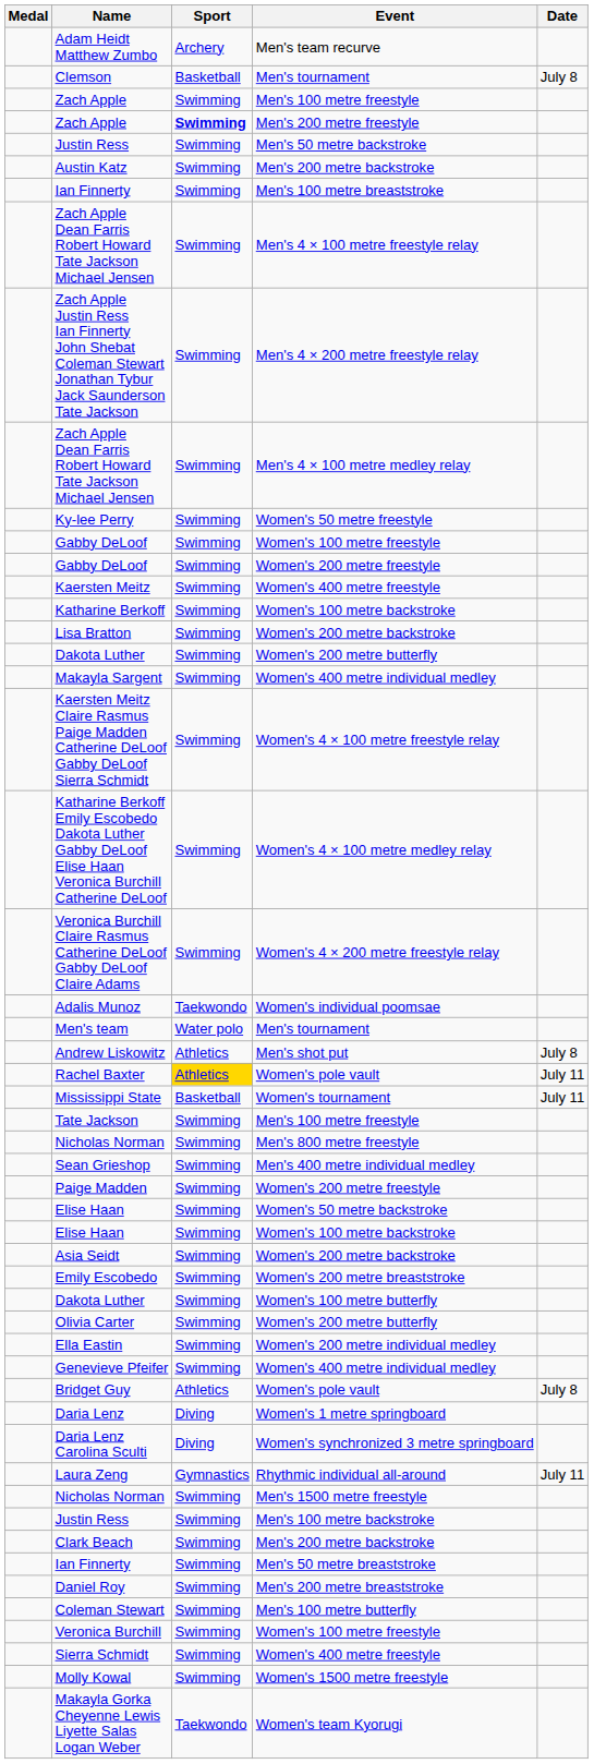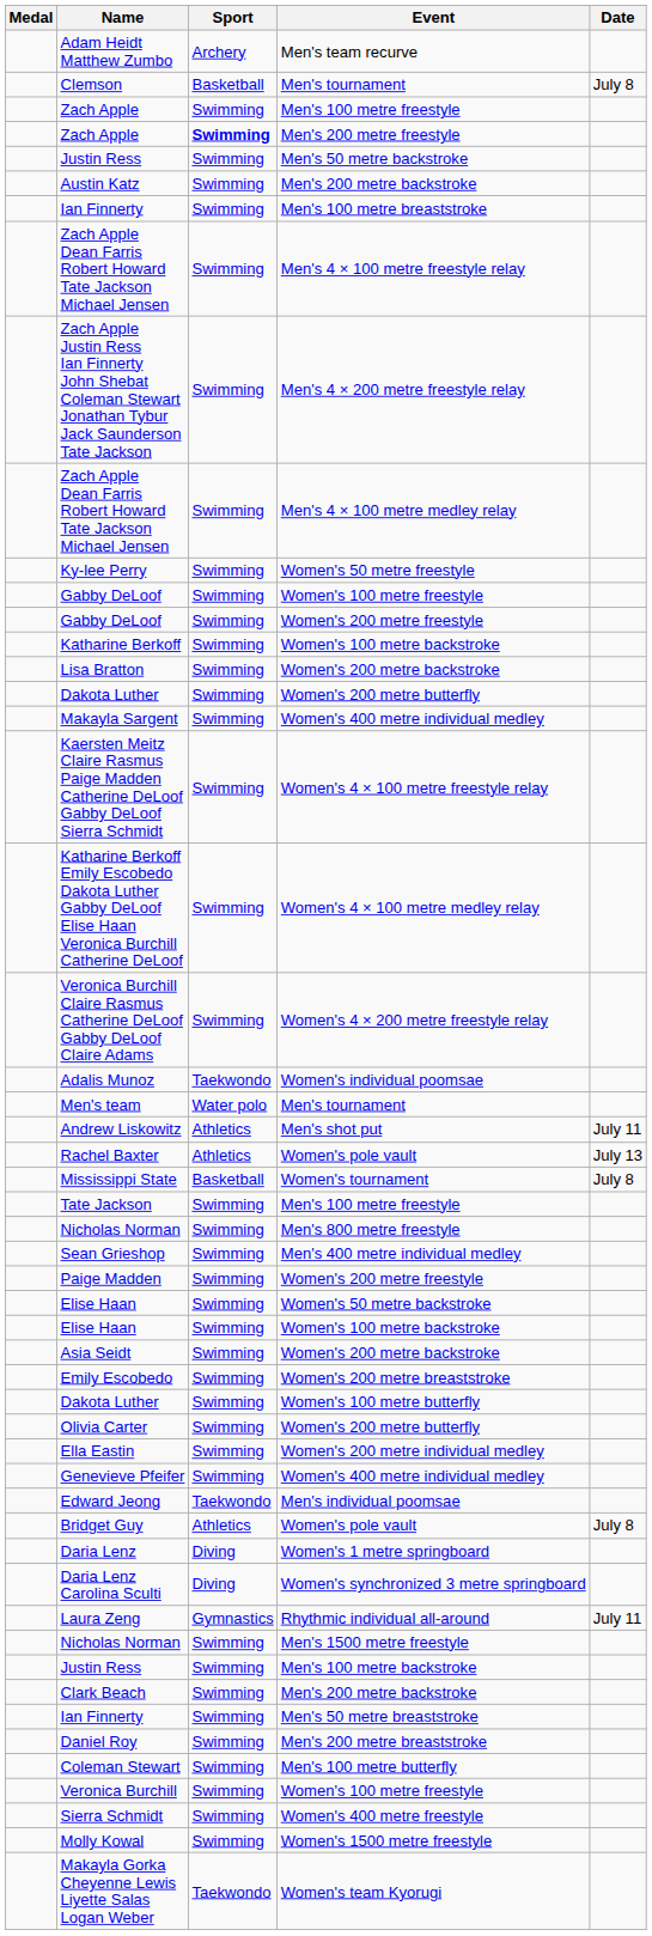- row: Kaersten Meitz | Swimming | Women's 400 metre freestyle
Andrew Liskowitz | Date: July 8 -> July 11
Rachel Baxter | Sport: gold background -> no background
Rachel Baxter | Date: July 11 -> July 13
Mississippi State | Date: July 11 -> July 8
+ row: Edward Jeong | Taekwondo | Men's individual poomsae
